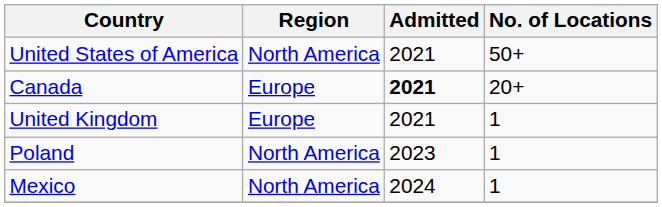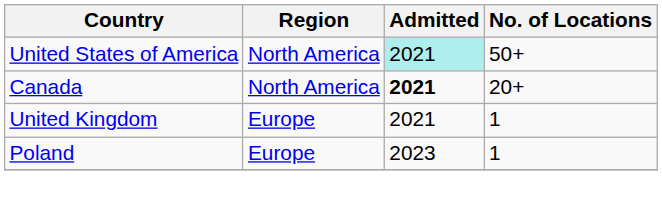United States of America | Admitted: no background -> paleturquoise background
Canada | Region: Europe -> North America
Poland | Region: North America -> Europe
- row: Mexico | North America | 2024 | 1
